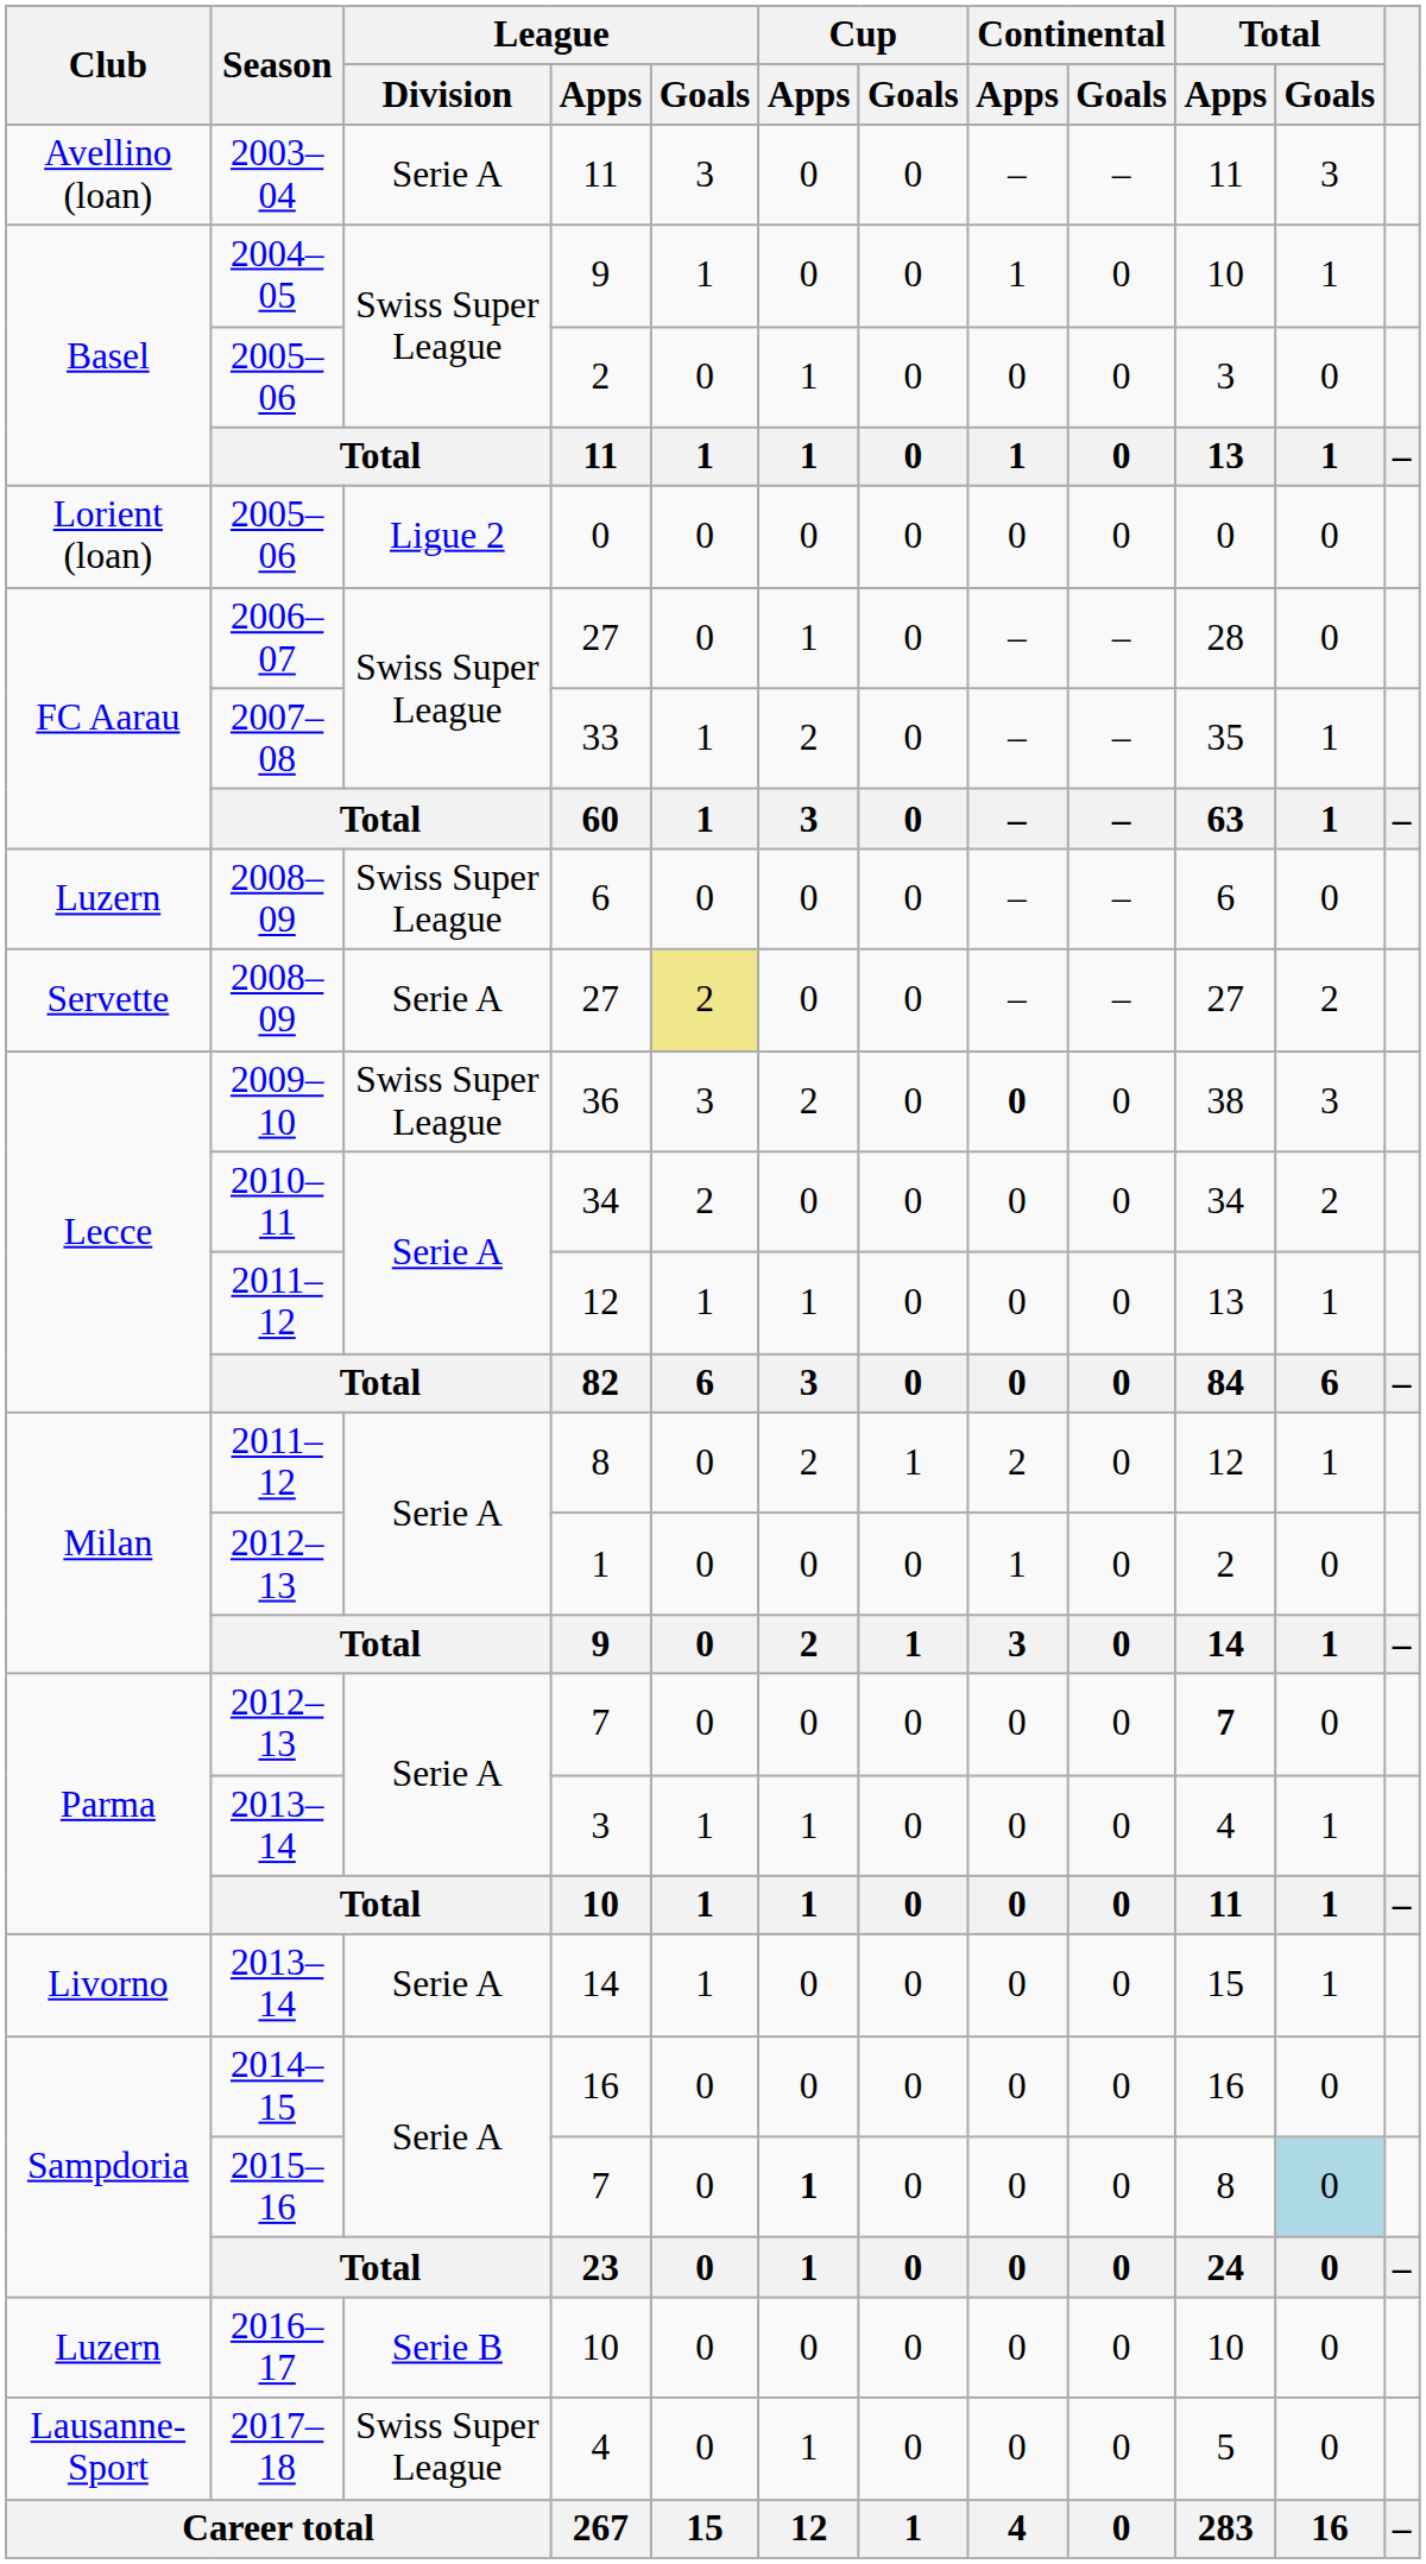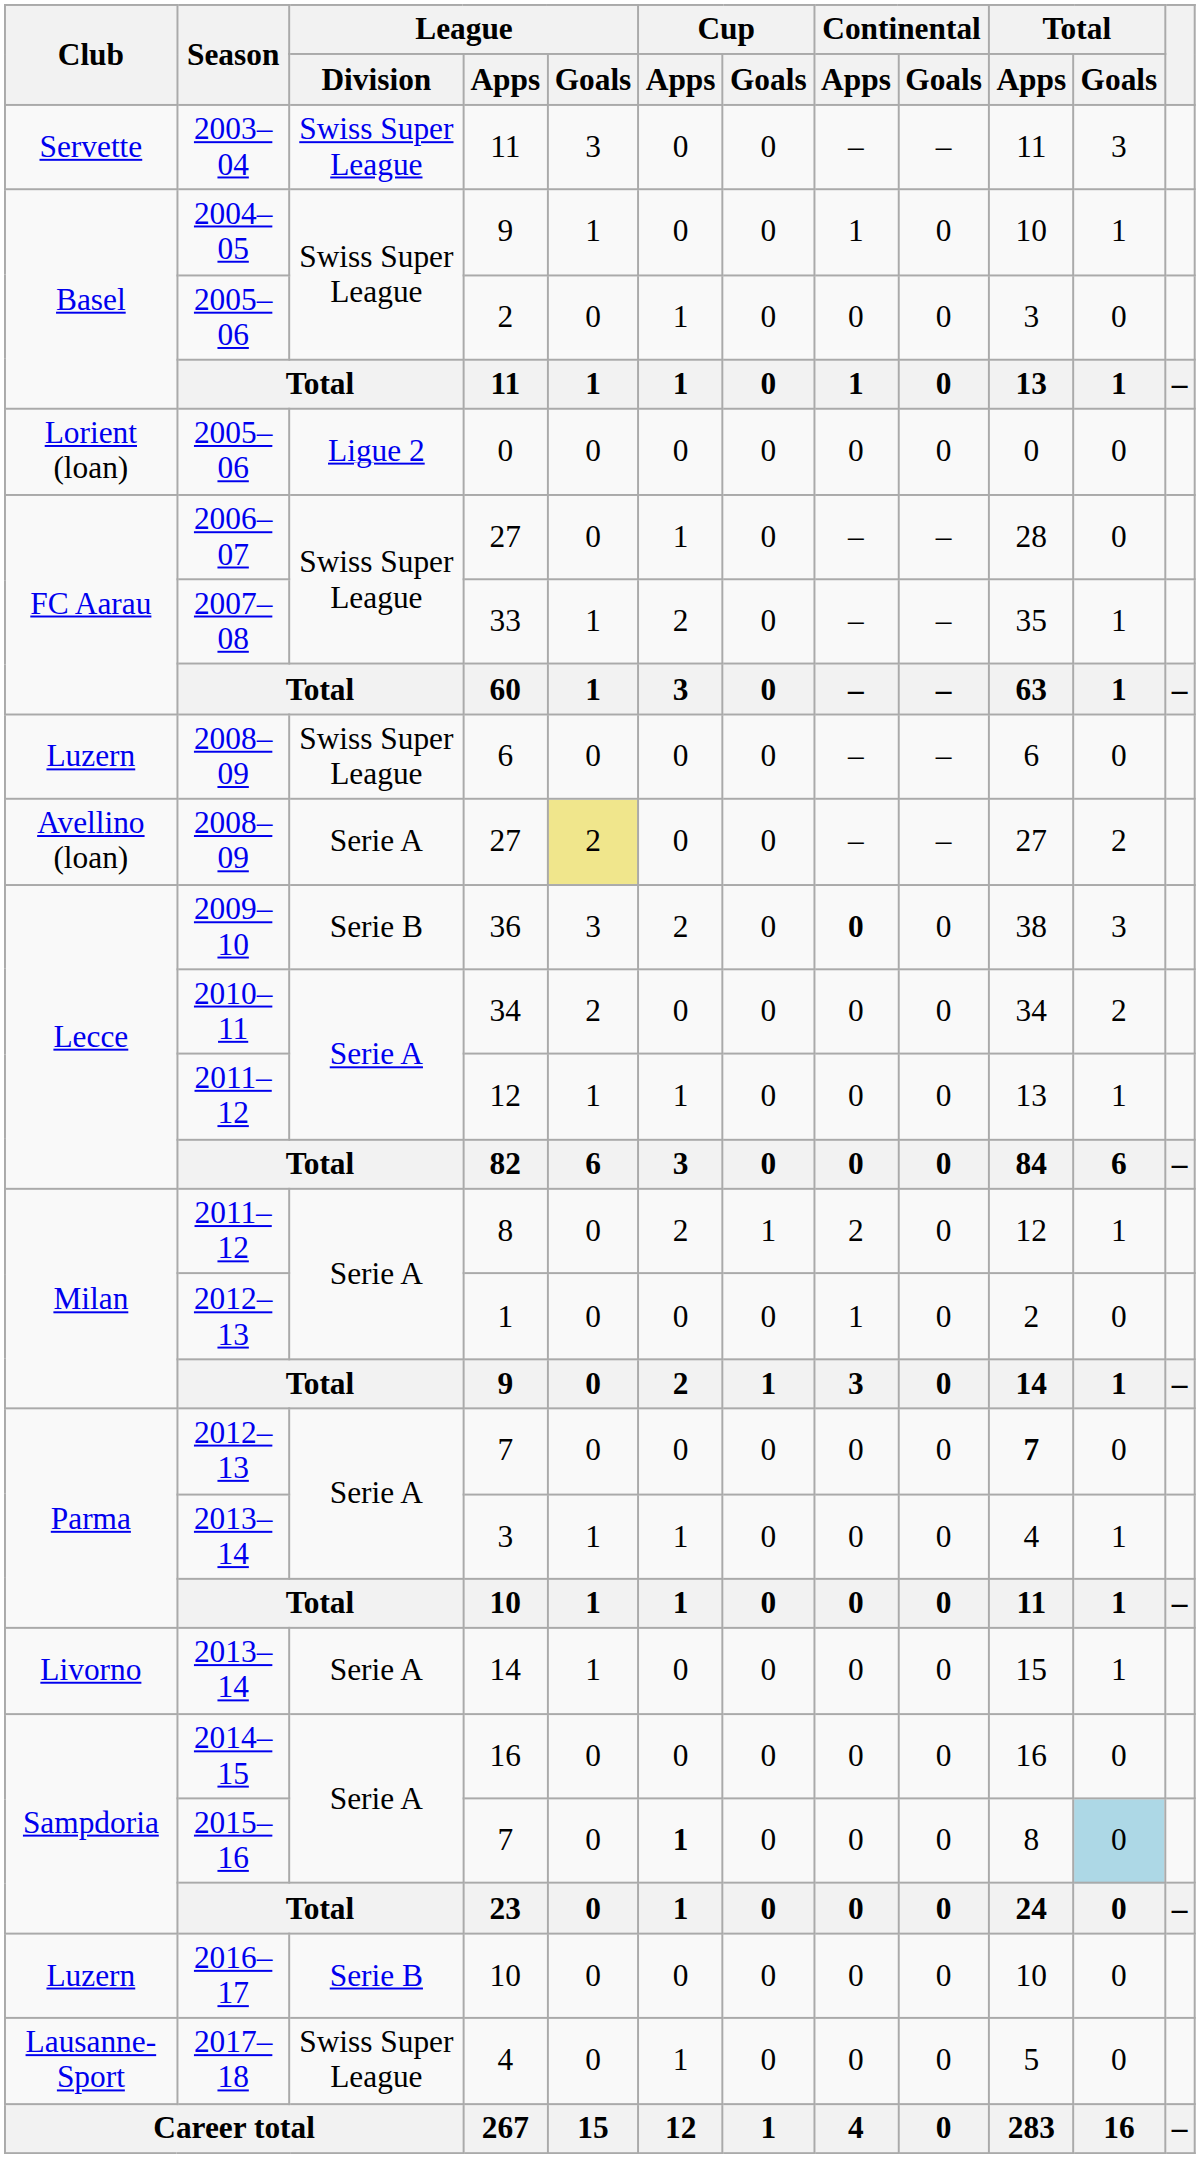2003–04 / 11 | Club: Avellino (loan) -> Servette
2003–04 / 11 | League / Division: Serie A -> Swiss Super League
2008–09 / 27 | Club: Servette -> Avellino (loan)
36 | League / Division: Swiss Super League -> Serie B
